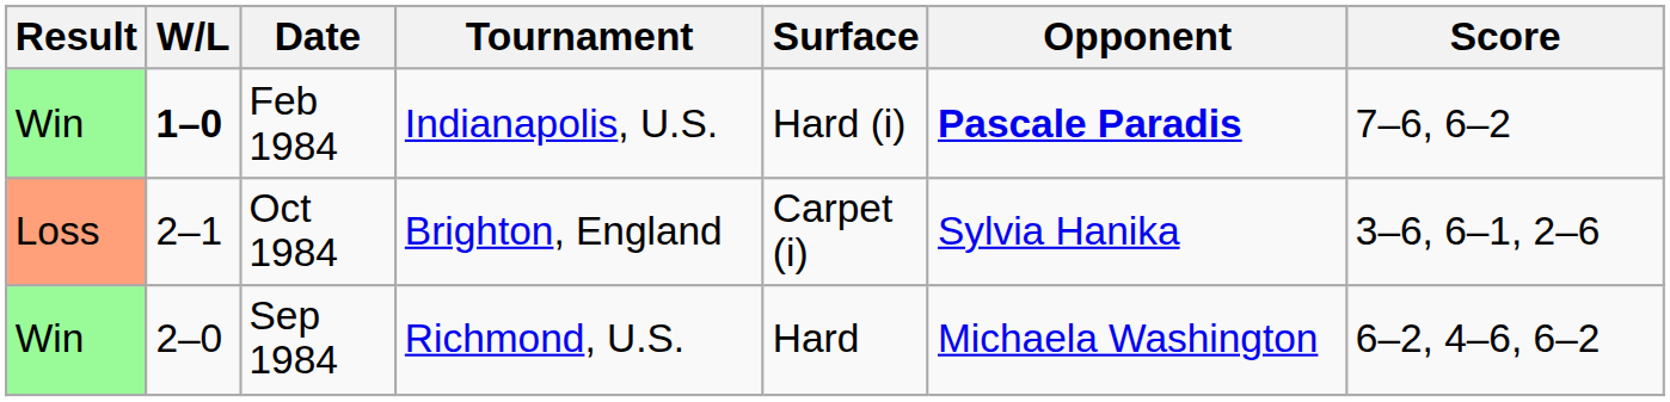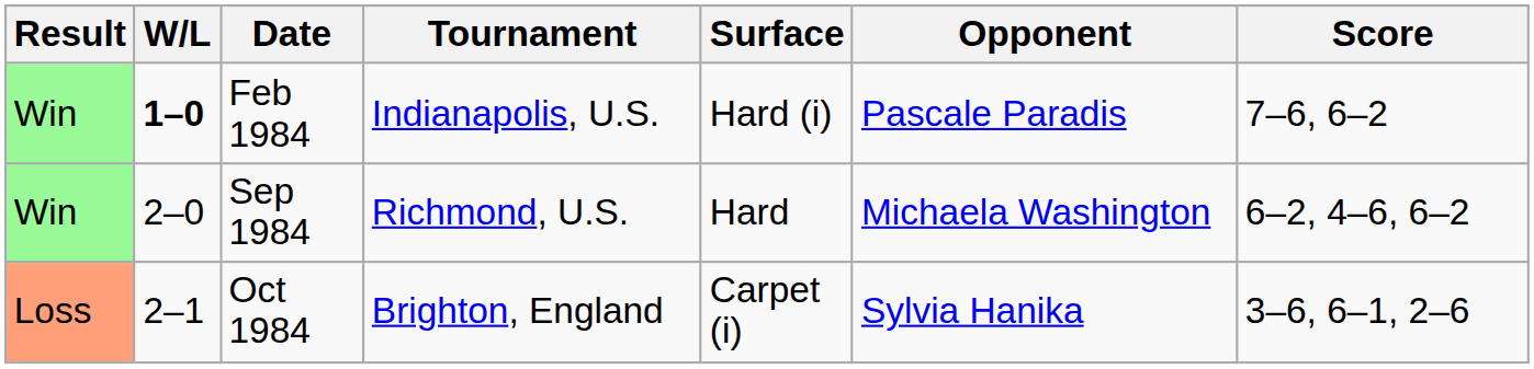Feb 1984 | Opponent: bold -> normal
rows swapped: Sep 1984 <-> Oct 1984
